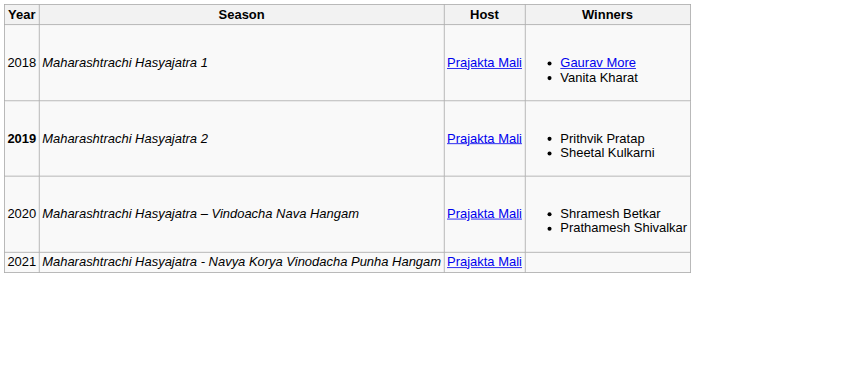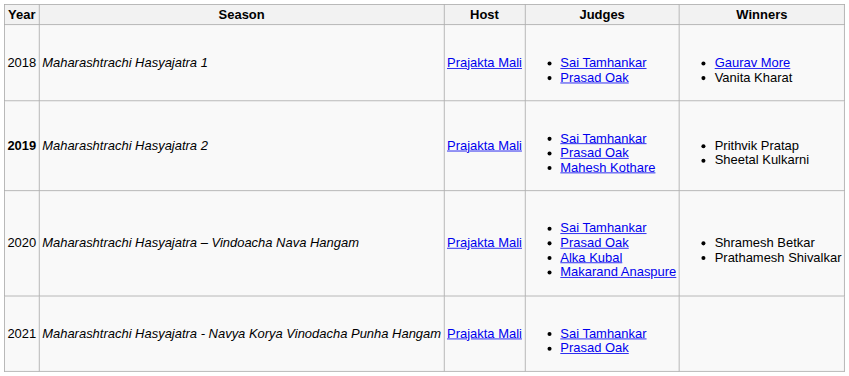+ column: Judges | Sai Tamhankar Prasad Oak | Sai Tamhankar Prasad Oak Mahesh Kothare | Sai Tamhankar Prasad Oak Alka Kubal Makarand Anaspure | Sai Tamhankar Prasad Oak
